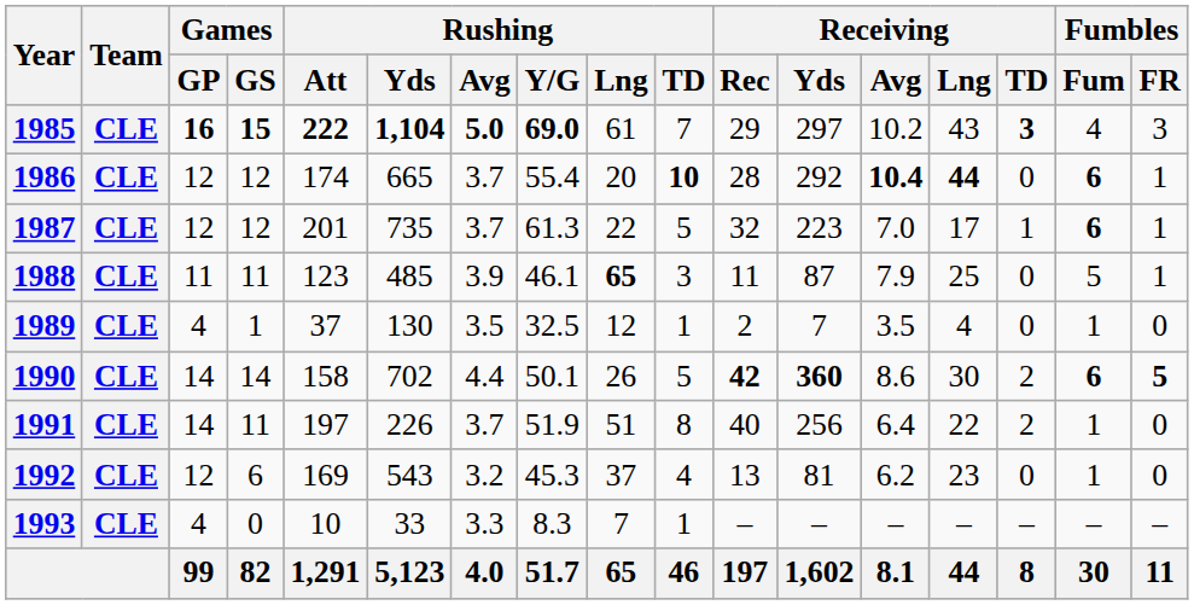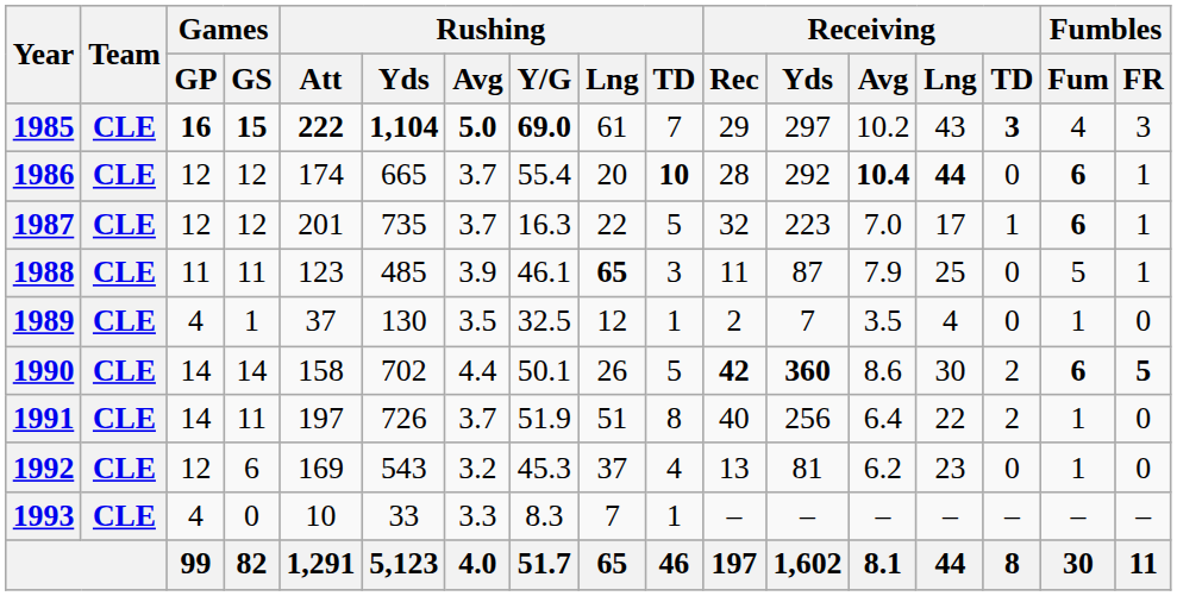1987 | Rushing / Y/G: 61.3 -> 16.3
1991 | Rushing / Yds: 226 -> 726
